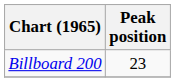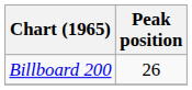Billboard 200 | Peak position: 23 -> 26
